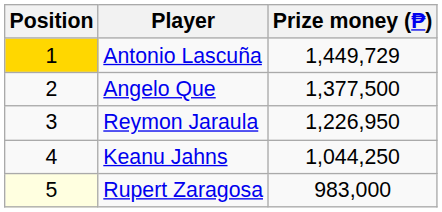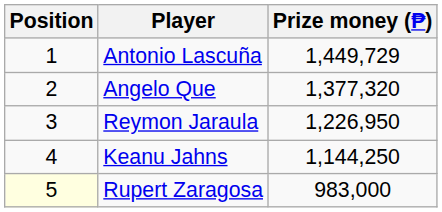Antonio Lascuña | Position: gold background -> no background
Angelo Que | Prize money (₱): 1,377,500 -> 1,377,320
Keanu Jahns | Prize money (₱): 1,044,250 -> 1,144,250
